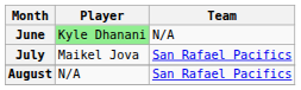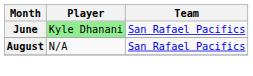June | Team: N/A -> San Rafael Pacifics
- row: July | Maikel Jova | San Rafael Pacifics
